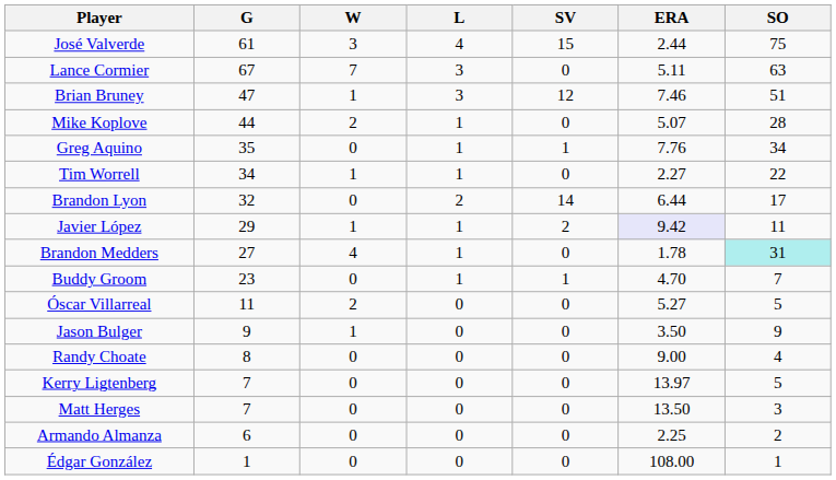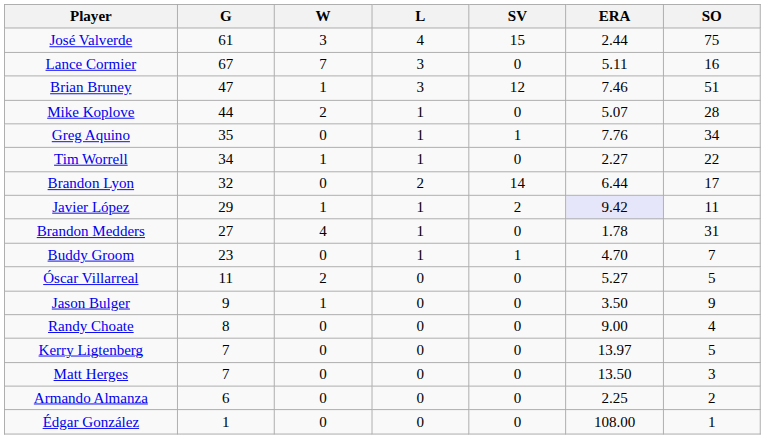Lance Cormier | SO: 63 -> 16
Brandon Medders | SO: paleturquoise background -> no background
